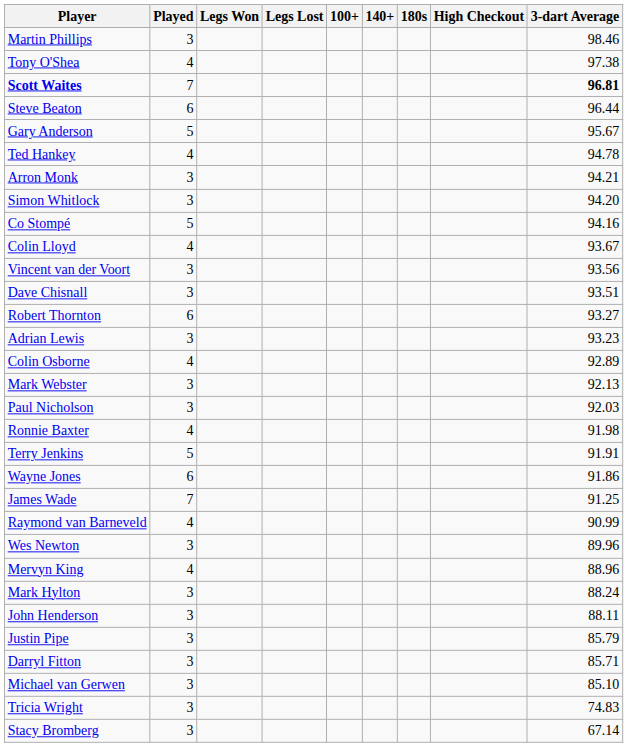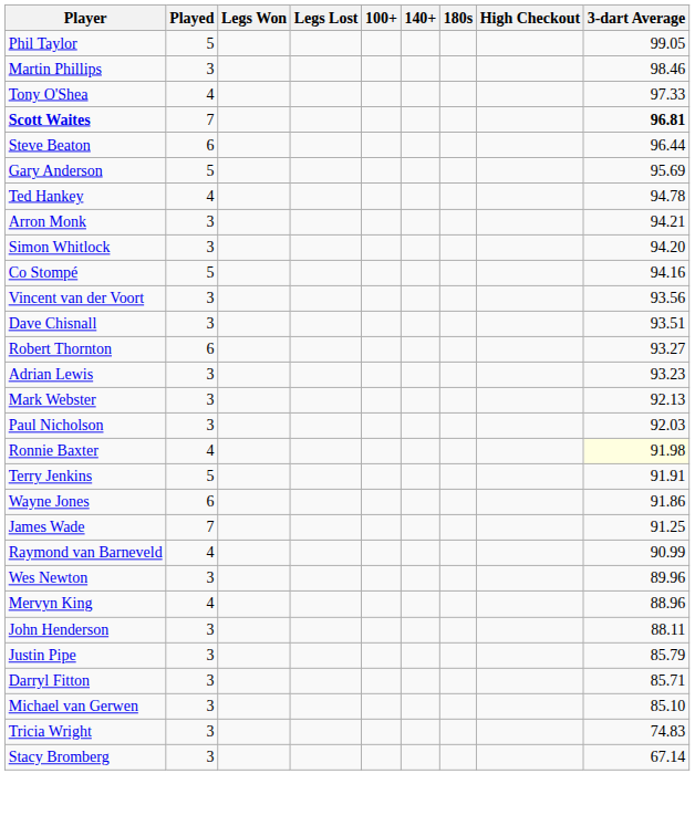+ row: Phil Taylor | 5 | 99.05
Tony O'Shea | 3-dart Average: 97.38 -> 97.33
Gary Anderson | 3-dart Average: 95.67 -> 95.69
- row: Colin Lloyd | 4 | 93.67
- row: Colin Osborne | 4 | 92.89
Ronnie Baxter | 3-dart Average: no background -> lightyellow background
- row: Mark Hylton | 3 | 88.24
